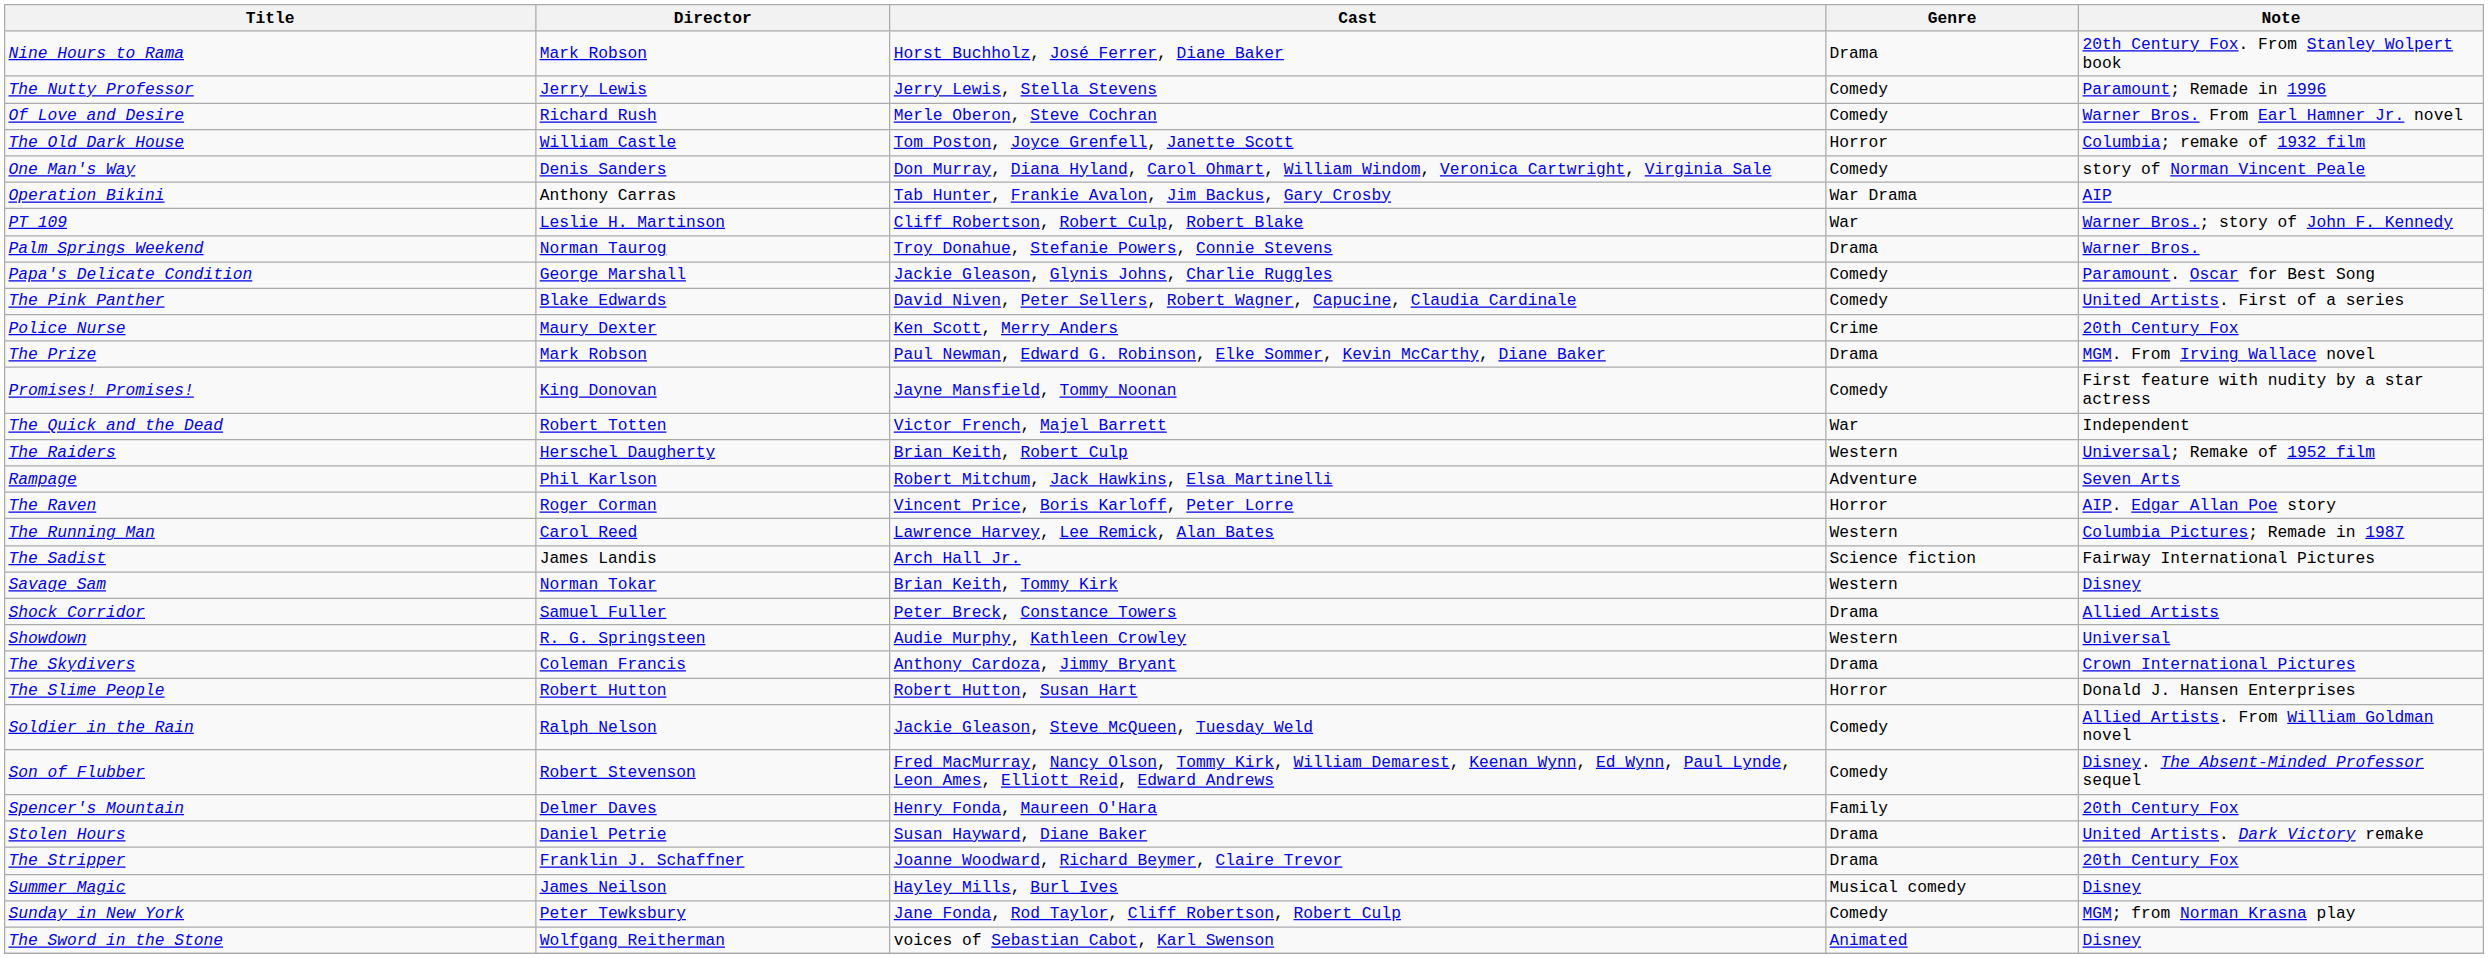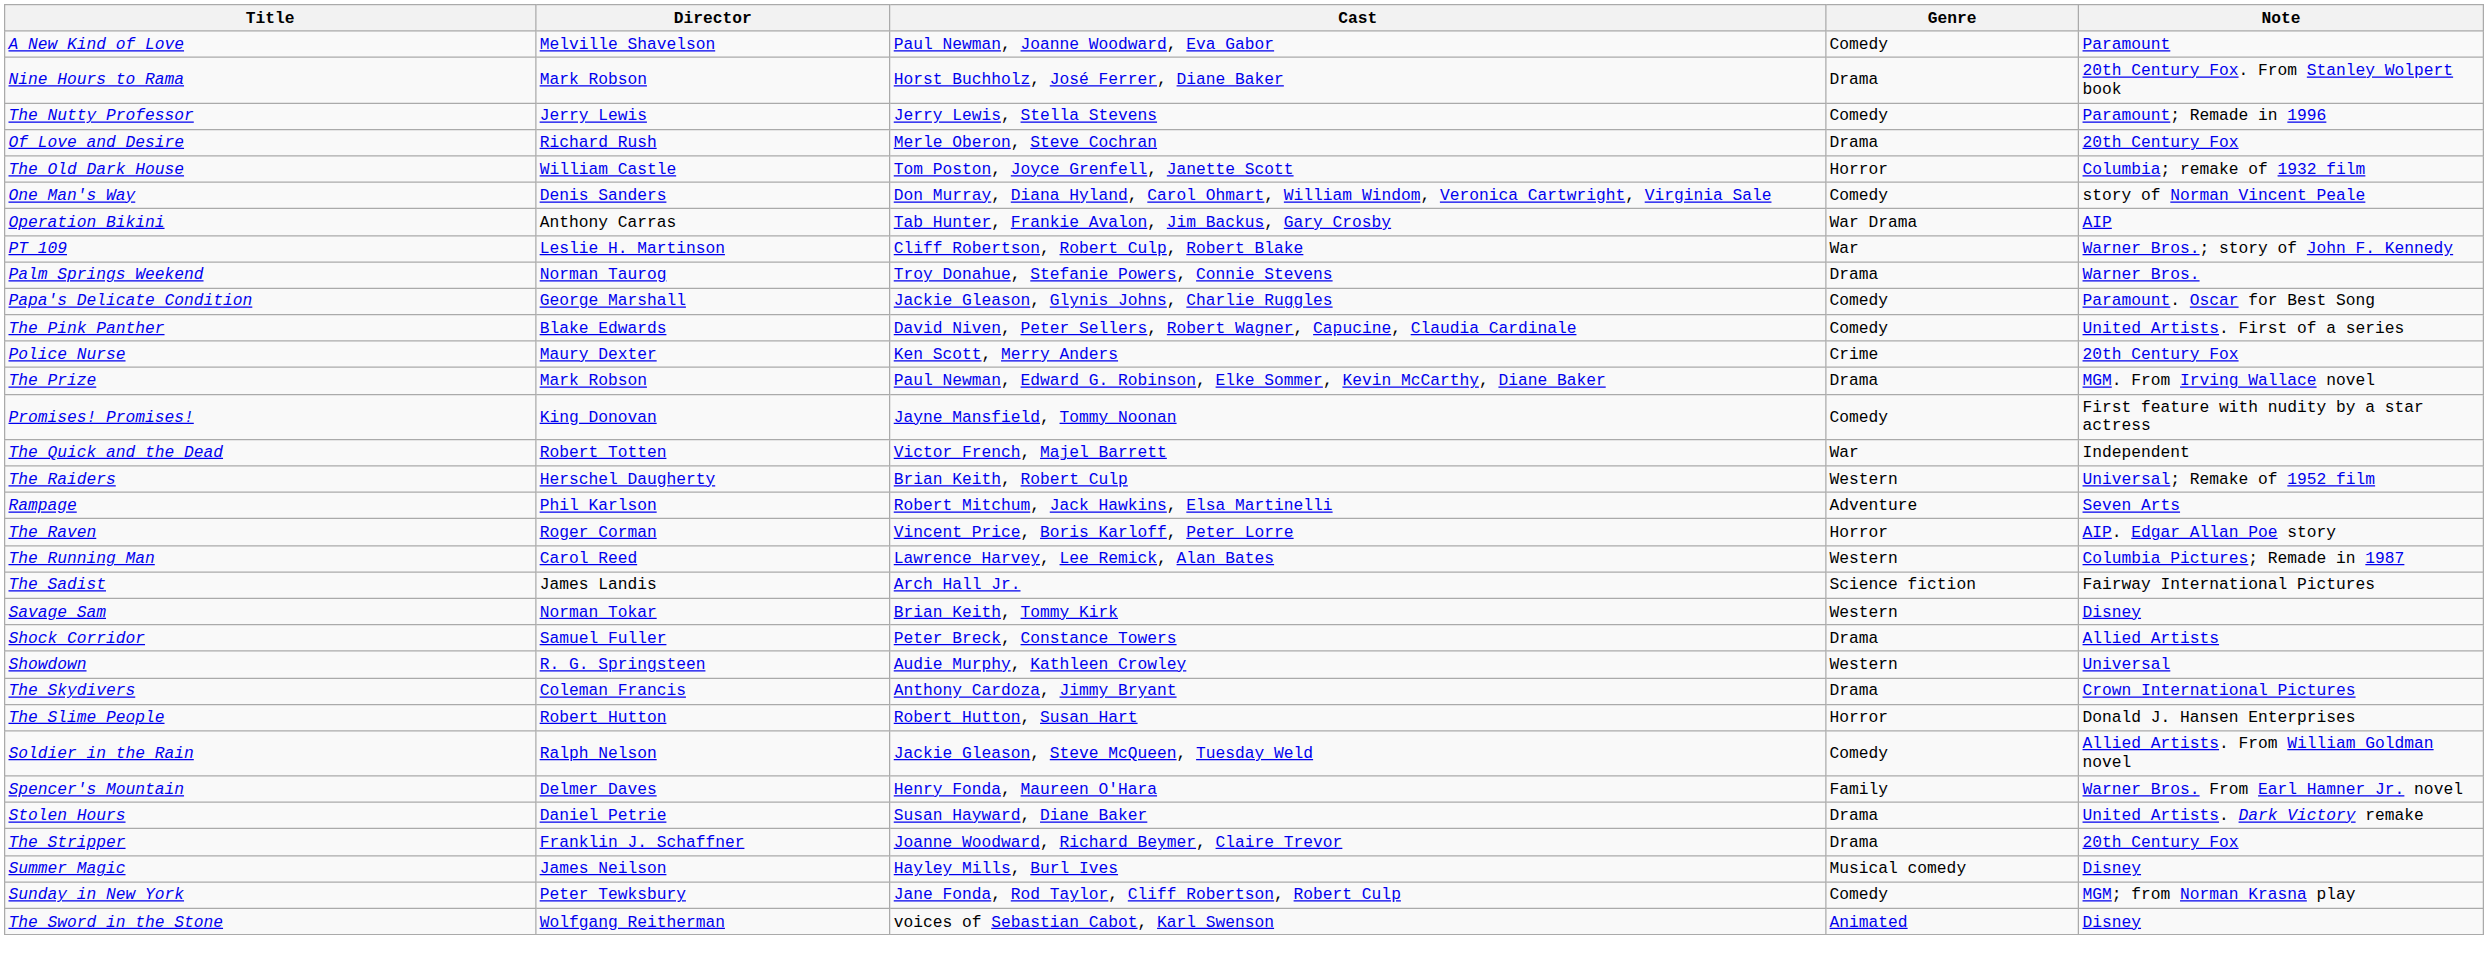+ row: A New Kind of Love | Melville Shavelson | Paul Newman, Joanne Woodward, Eva Gabor | Comedy | Paramount
Of Love and Desire | Genre: Comedy -> Drama
Of Love and Desire | Note: Warner Bros. From Earl Hamner Jr. novel -> 20th Century Fox
- row: Son of Flubber | Robert Stevenson | Fred MacMurray, Nancy Olson, Tommy Kirk, William Demarest, Keenan Wynn, Ed Wynn, Paul Lynde, Leon Ames, Elliott Reid, Edward Andrews | Comedy | Disney. The Absent-Minded Professor sequel
Spencer's Mountain | Note: 20th Century Fox -> Warner Bros. From Earl Hamner Jr. novel
